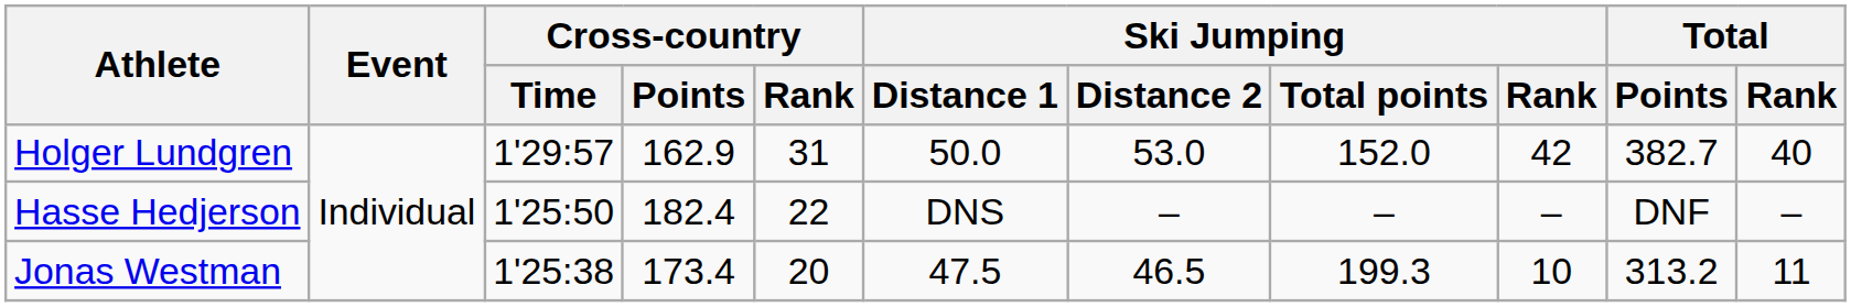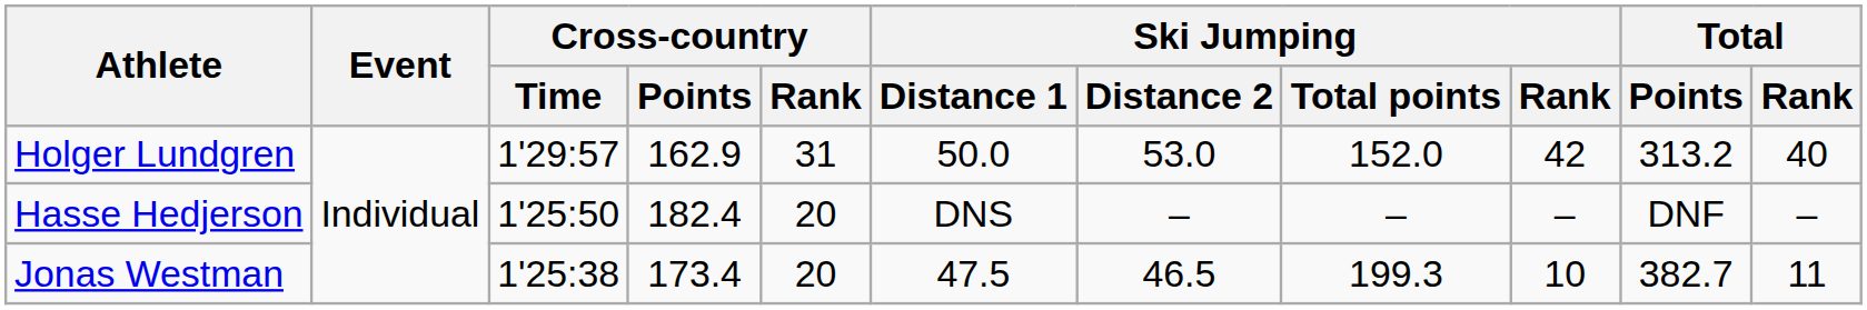Holger Lundgren | Total / Points: 382.7 -> 313.2
Hasse Hedjerson | Cross-country / Rank: 22 -> 20
Jonas Westman | Total / Points: 313.2 -> 382.7
